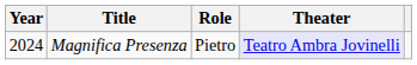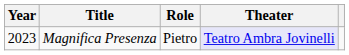Magnifica Presenza | Year: 2024 -> 2023
